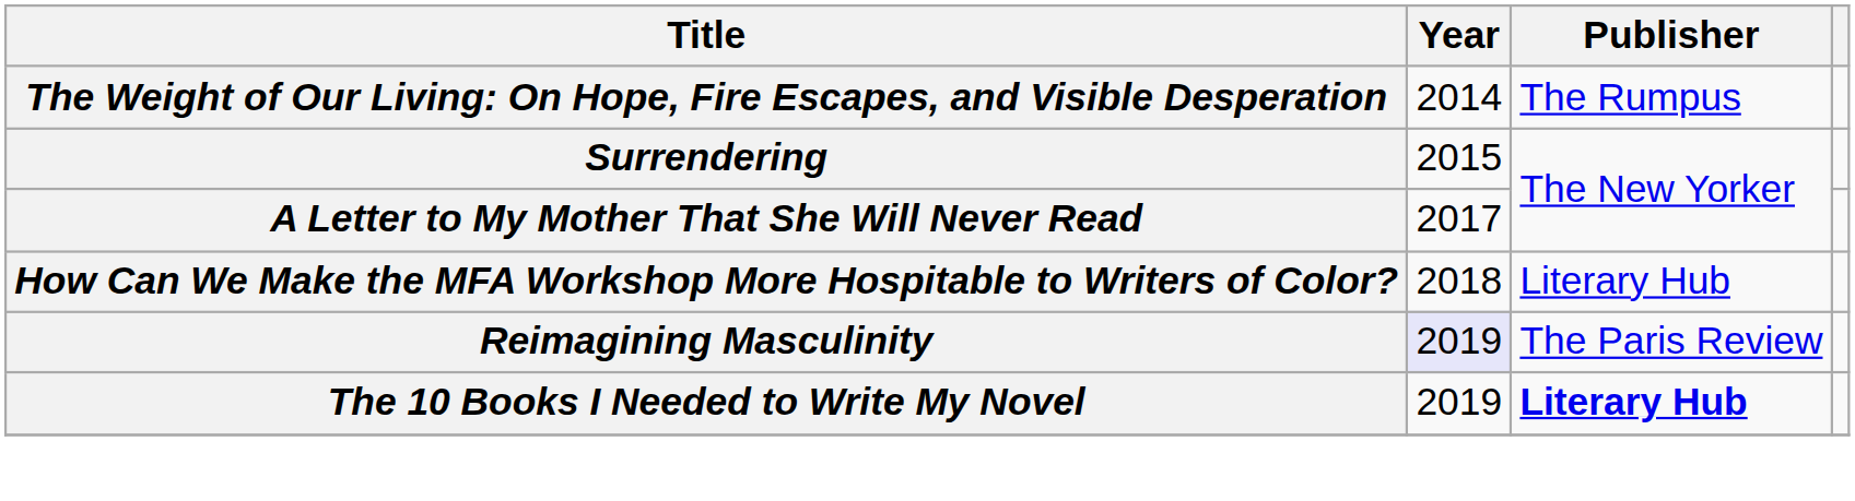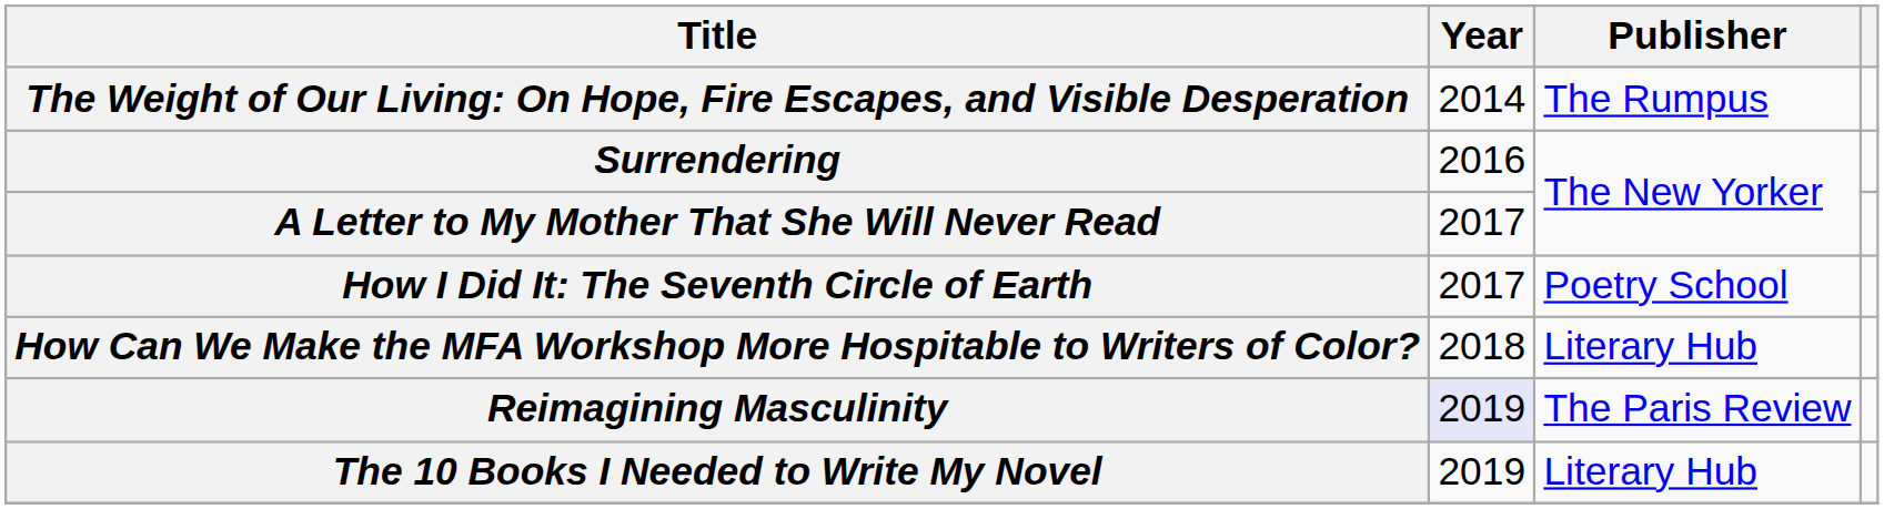Surrendering | Year: 2015 -> 2016
+ row: How I Did It: The Seventh Circle of Earth | 2017 | Poetry School
The 10 Books I Needed to Write My Novel | Publisher: bold -> normal
